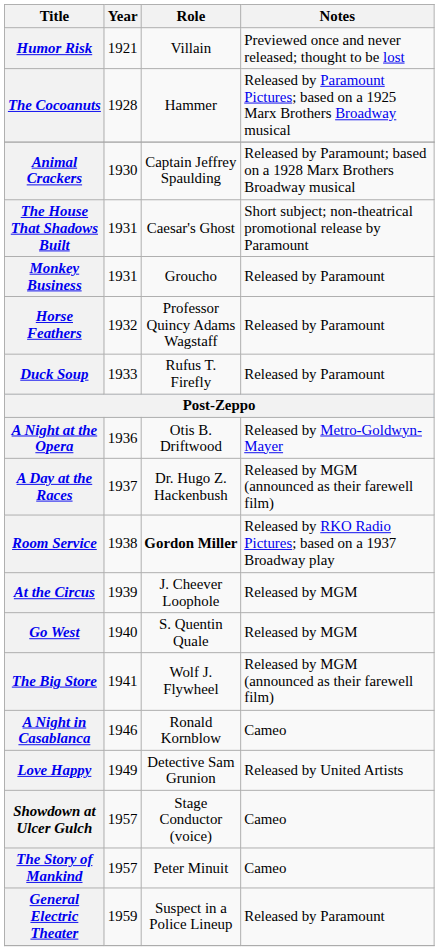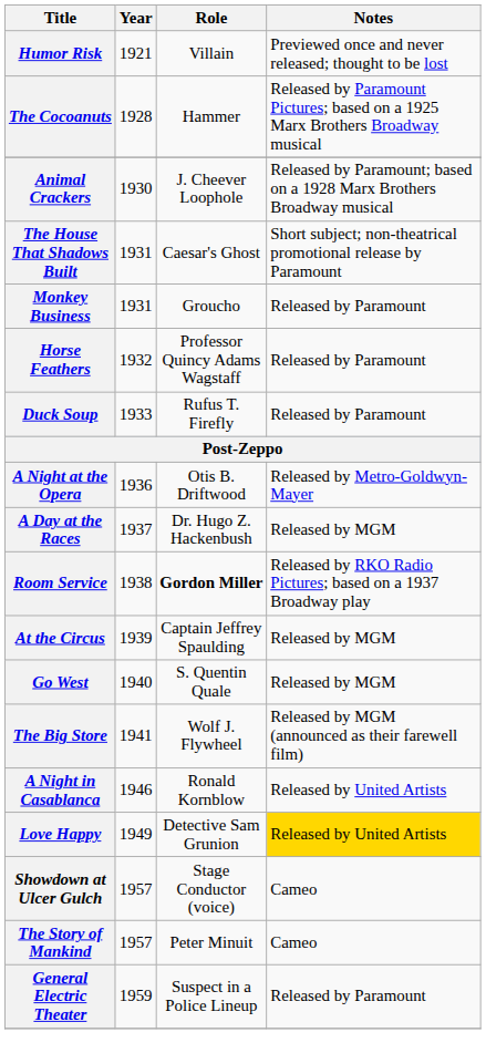Animal Crackers | Role: Captain Jeffrey Spaulding -> J. Cheever Loophole
A Day at the Races | Notes: Released by MGM (announced as their farewell film) -> Released by MGM
At the Circus | Role: J. Cheever Loophole -> Captain Jeffrey Spaulding
A Night in Casablanca | Notes: Cameo -> Released by United Artists
Love Happy | Notes: no background -> gold background
